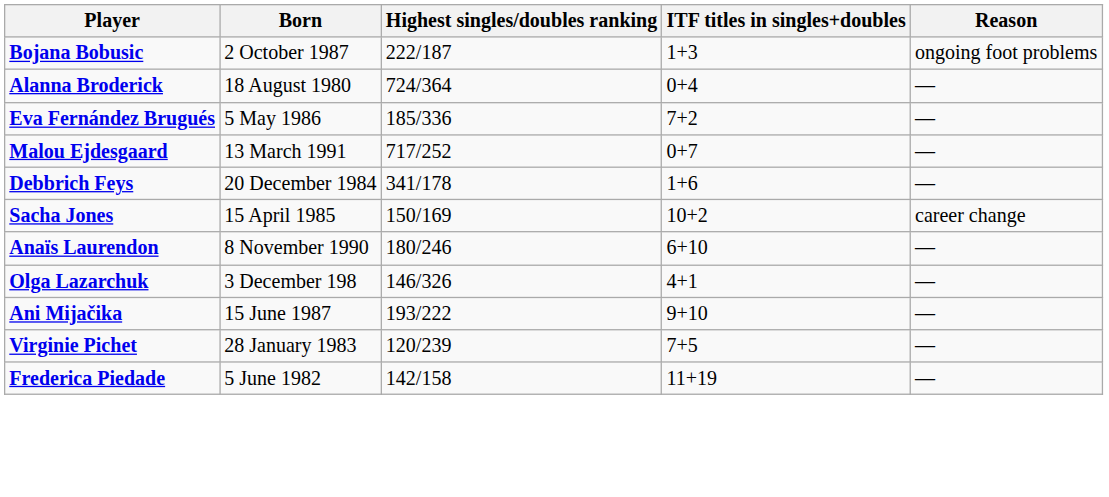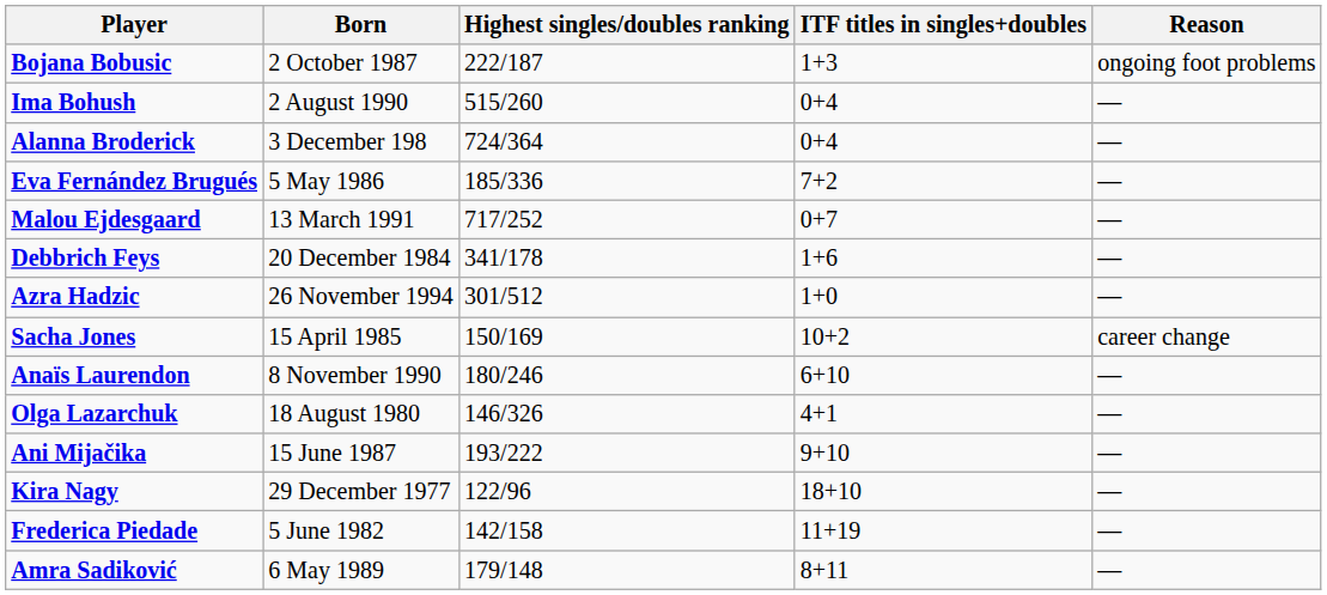+ row: Ima Bohush | 2 August 1990 | 515/260 | 0+4 | —
Alanna Broderick | Born: 18 August 1980 -> 3 December 198
+ row: Azra Hadzic | 26 November 1994 | 301/512 | 1+0 | —
Olga Lazarchuk | Born: 3 December 198 -> 18 August 1980
+ row: Kira Nagy | 29 December 1977 | 122/96 | 18+10 | —
- row: Virginie Pichet | 28 January 1983 | 120/239 | 7+5 | —
+ row: Amra Sadiković | 6 May 1989 | 179/148 | 8+11 | —
